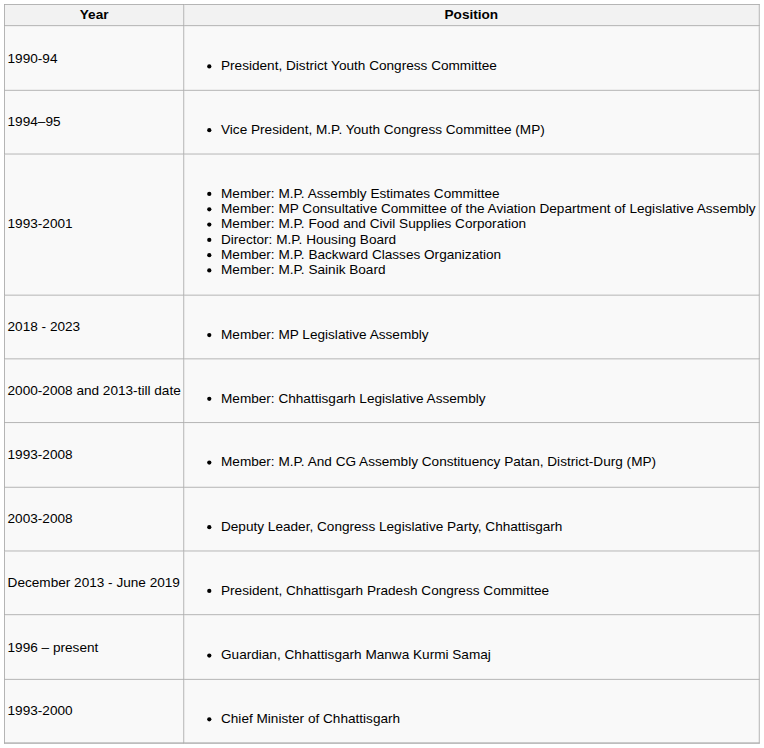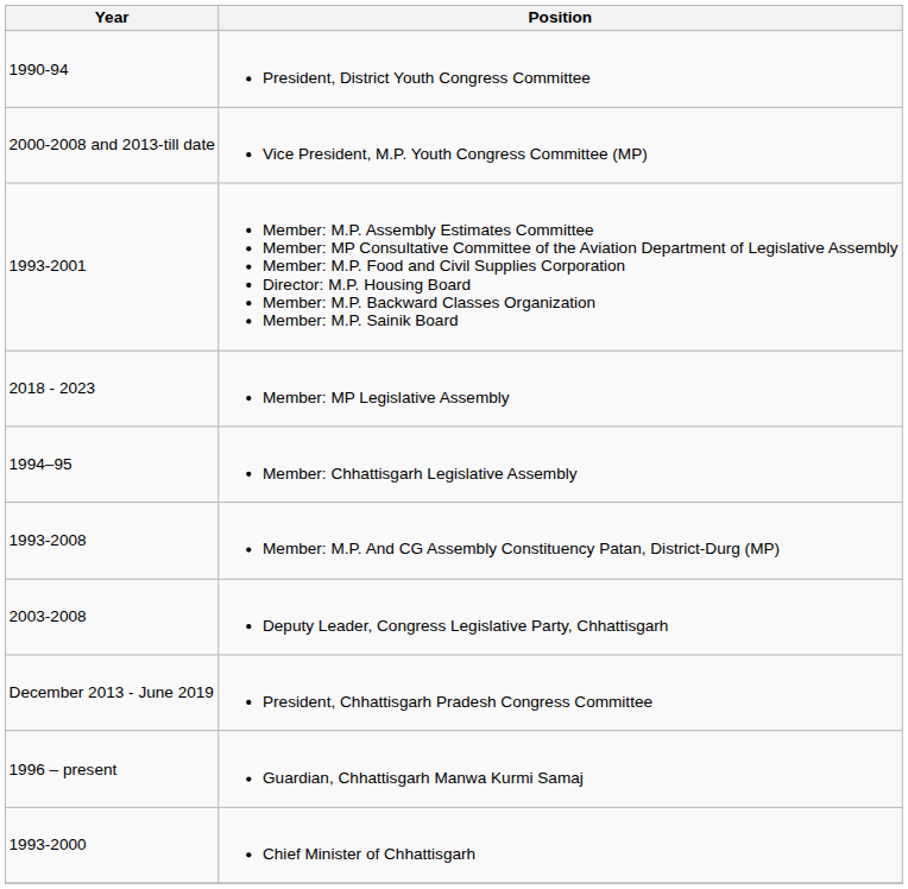Vice President, M.P. Youth Congress Committee (MP) | Year: 1994–95 -> 2000-2008 and 2013-till date
Member: Chhattisgarh Legislative Assembly | Year: 2000-2008 and 2013-till date -> 1994–95
